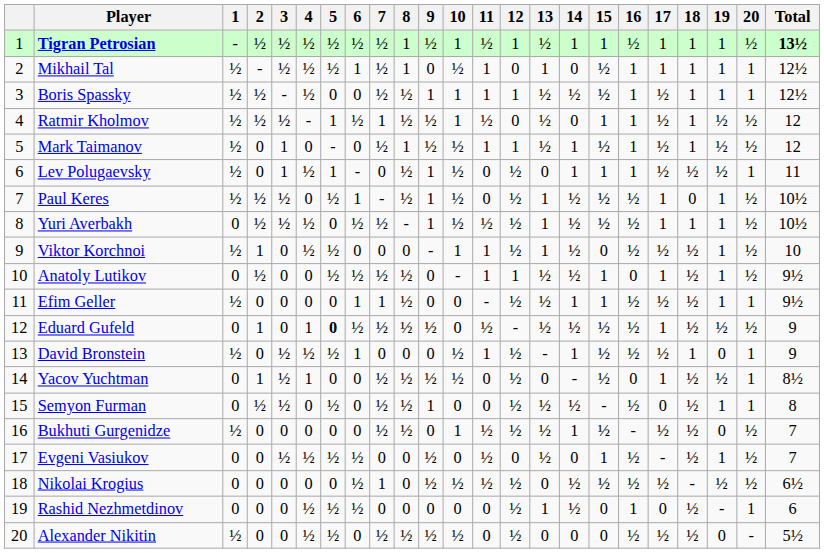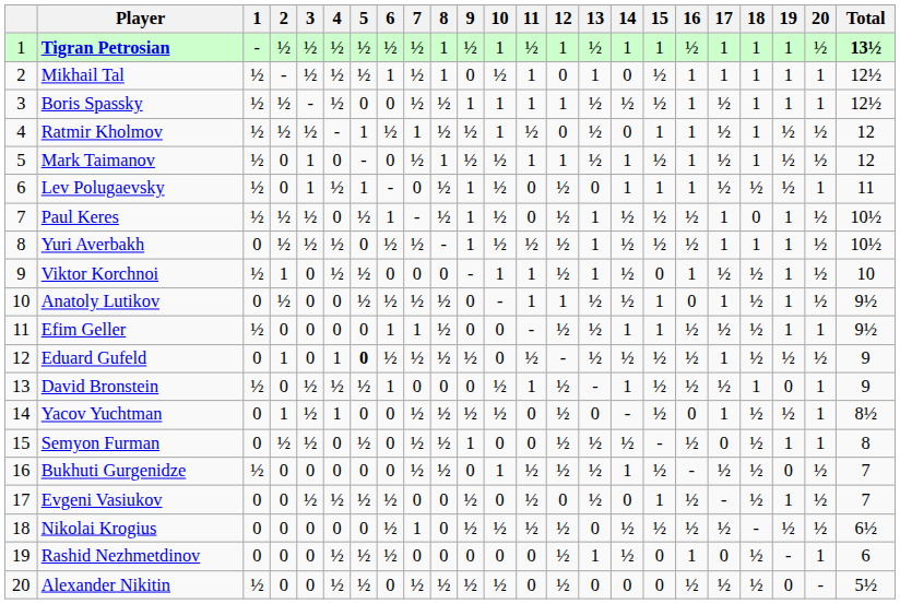Viktor Korchnoi | 16: ½ -> 1
